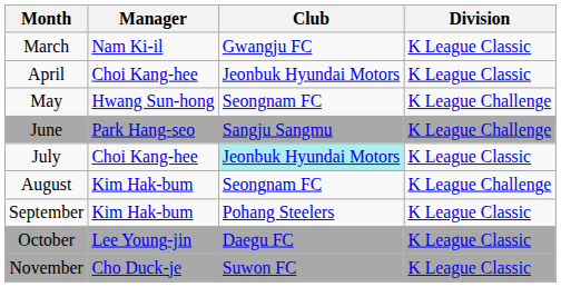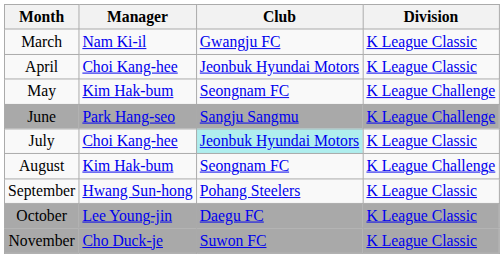May | Manager: Hwang Sun-hong -> Kim Hak-bum
September | Manager: Kim Hak-bum -> Hwang Sun-hong
